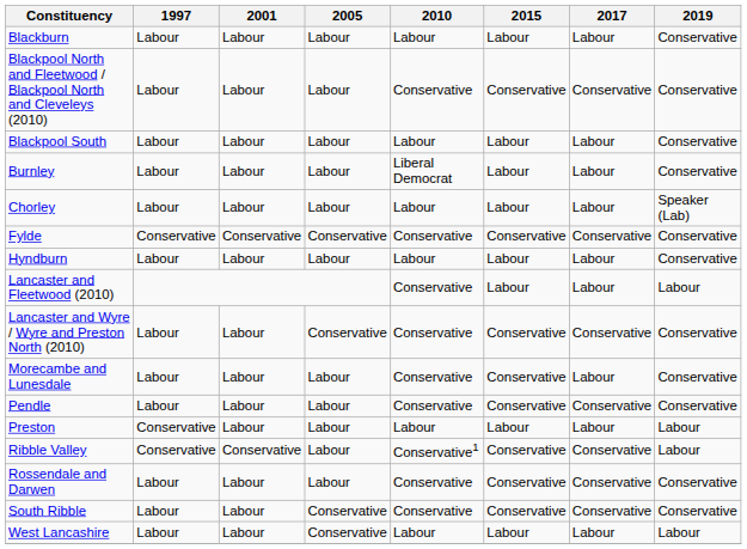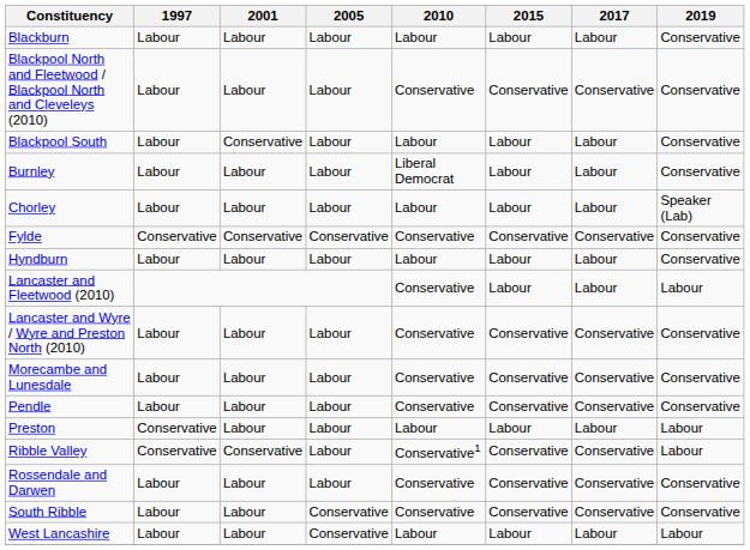Blackpool South | 2001: Labour -> Conservative
Lancaster and Wyre / Wyre and Preston North (2010) | 2005: Conservative -> Labour
Morecambe and Lunesdale | 2017: Labour -> Conservative
